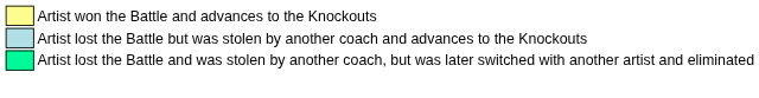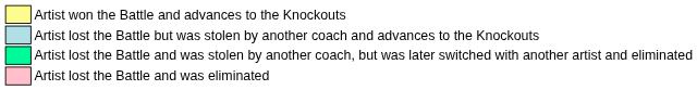+ row: Artist lost the Battle and was eliminated
